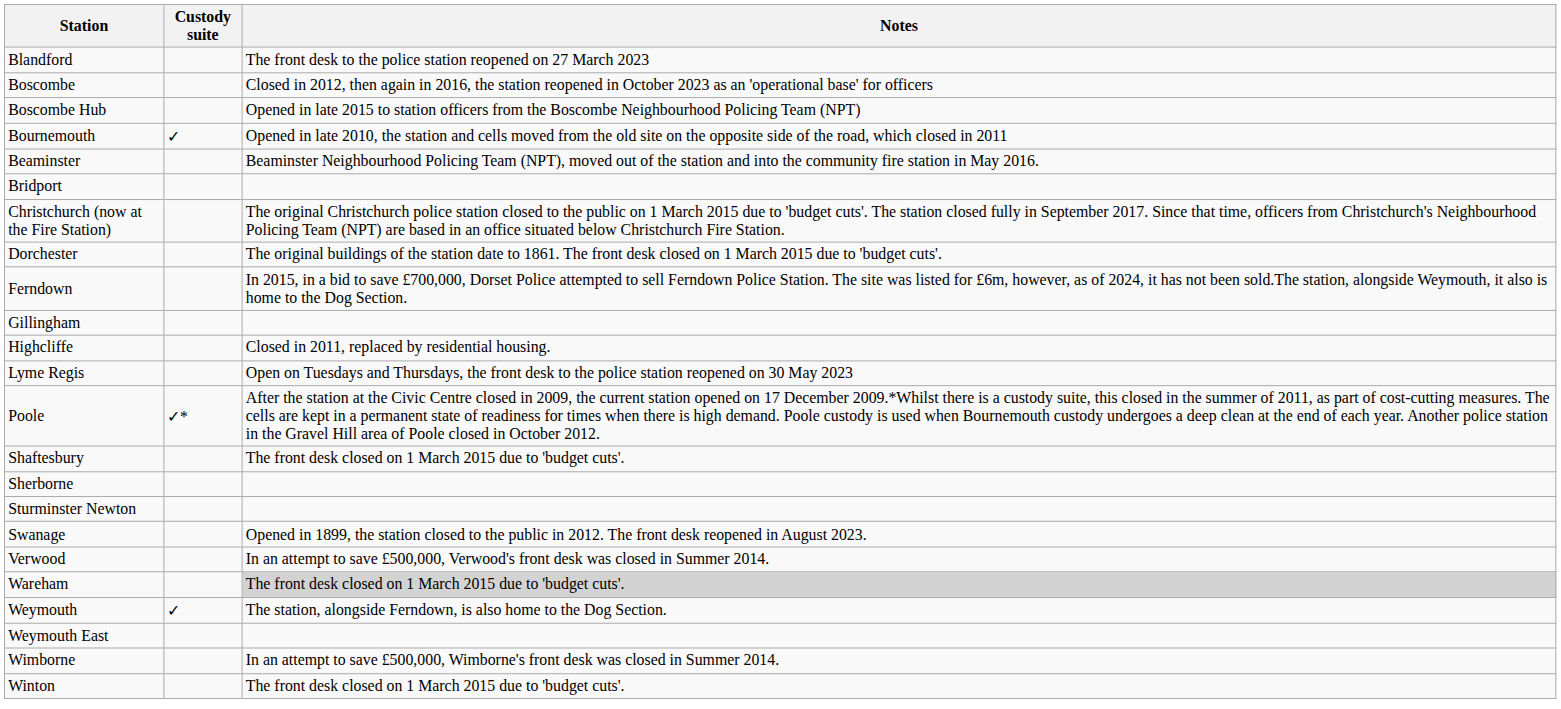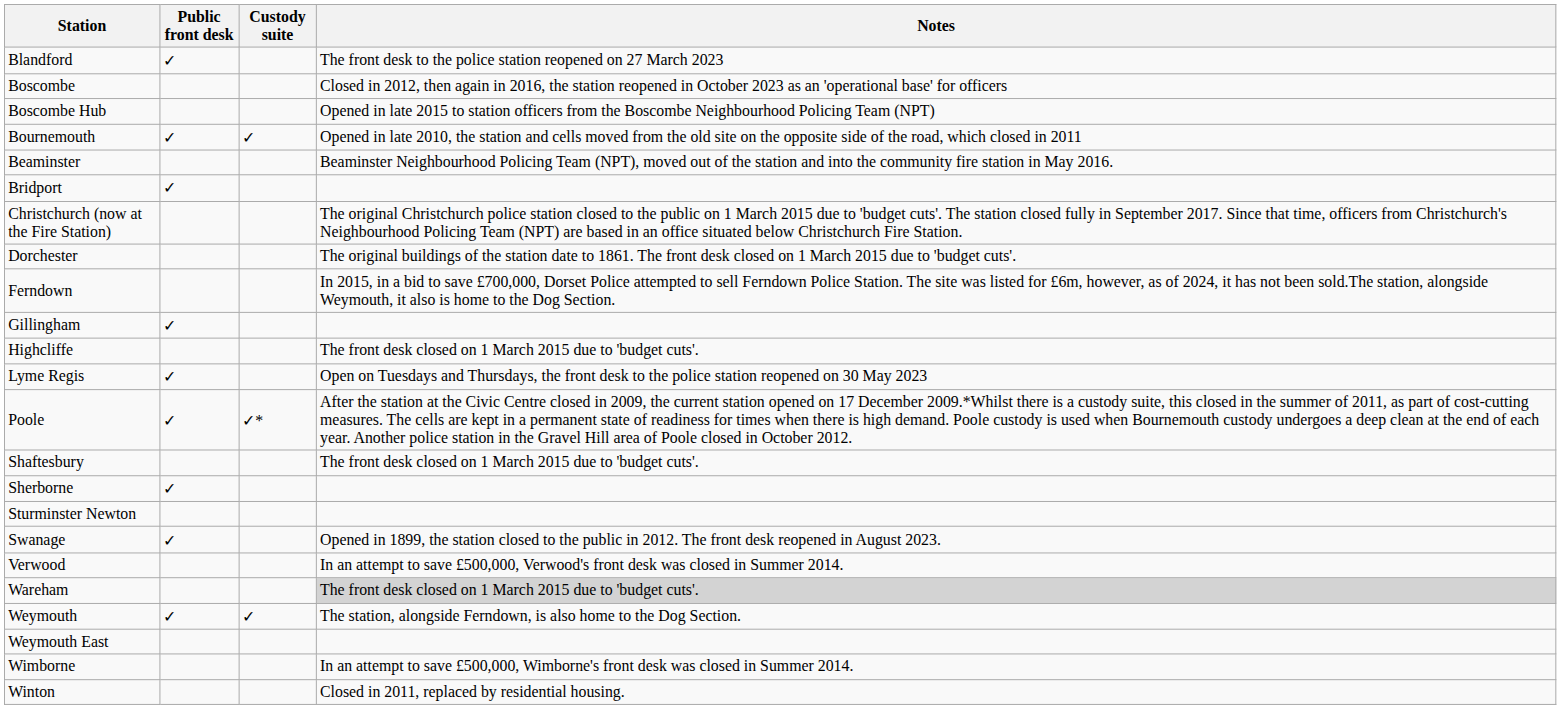+ column: Public front desk | ✓ | ✓ | ✓ | ✓ | ✓ | ✓ | ✓ | ✓ | ✓
Highcliffe | Notes: Closed in 2011, replaced by residential housing. -> The front desk closed on 1 March 2015 due to 'budget cuts'.
Winton | Notes: The front desk closed on 1 March 2015 due to 'budget cuts'. -> Closed in 2011, replaced by residential housing.
